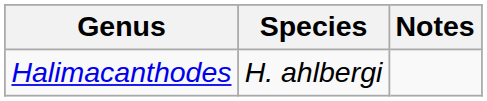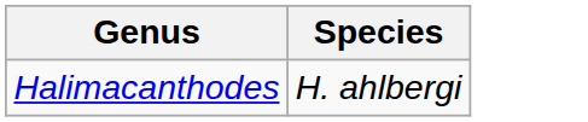- column: Notes
